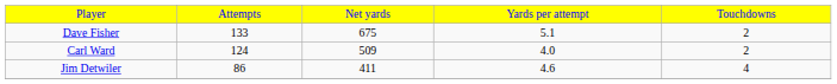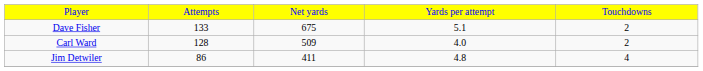Carl Ward | column 2: 124 -> 128
Jim Detwiler | column 4: 4.6 -> 4.8
